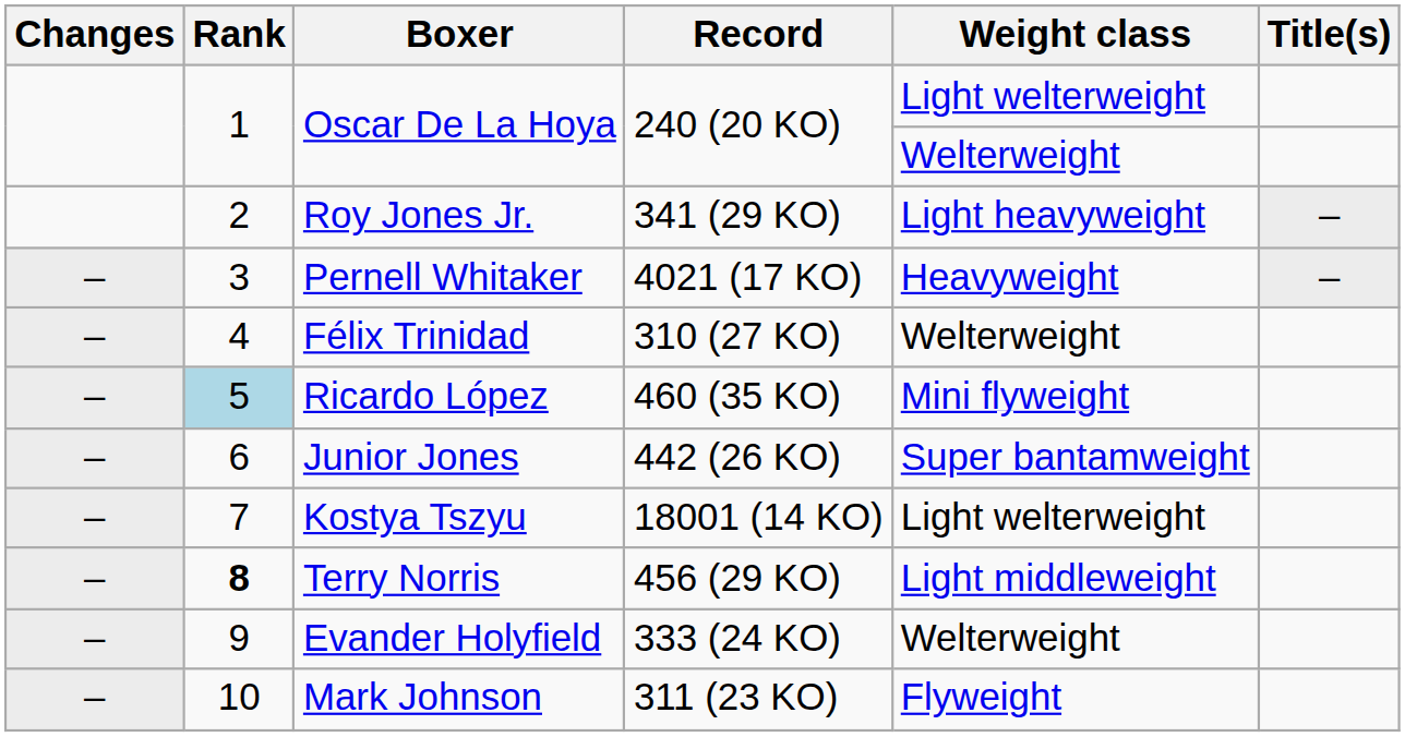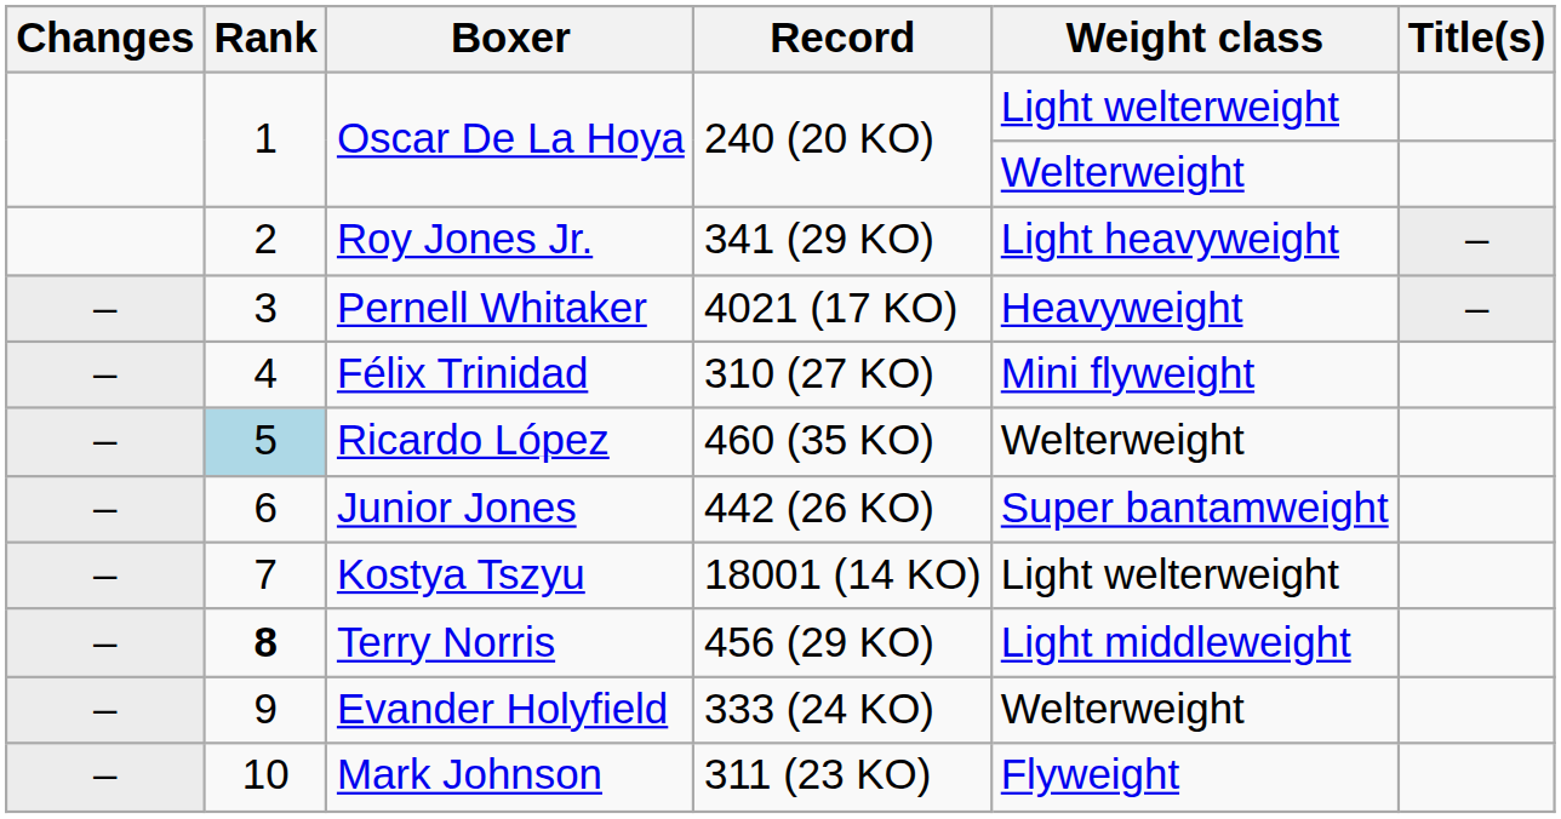Félix Trinidad | Weight class: Welterweight -> Mini flyweight
Ricardo López | Weight class: Mini flyweight -> Welterweight
